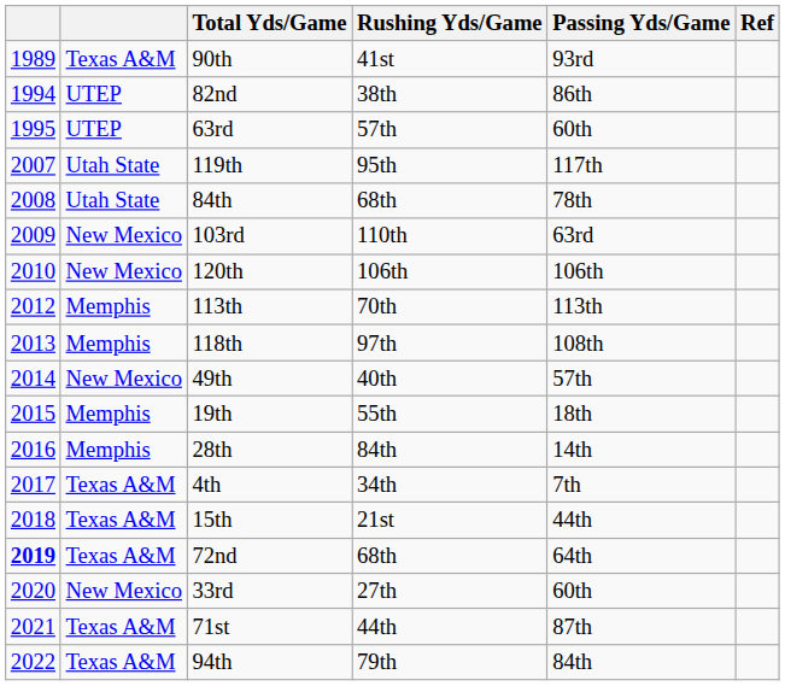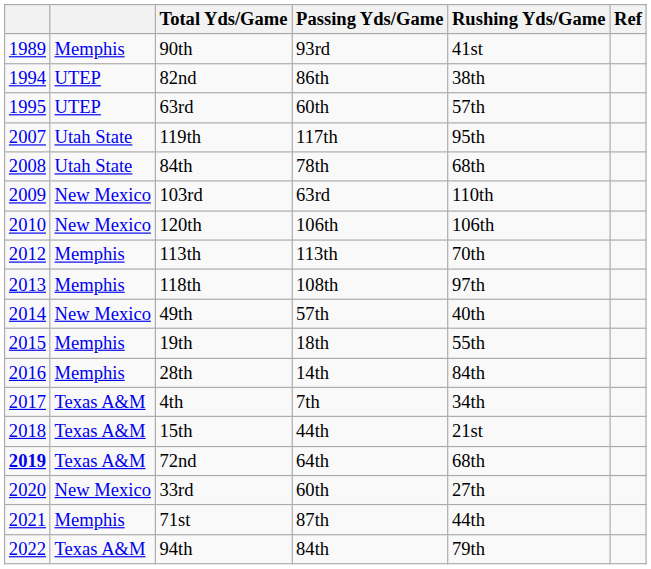columns swapped: Passing Yds/Game <-> Rushing Yds/Game
90th | column 2: Texas A&M -> Memphis
71st | column 2: Texas A&M -> Memphis
